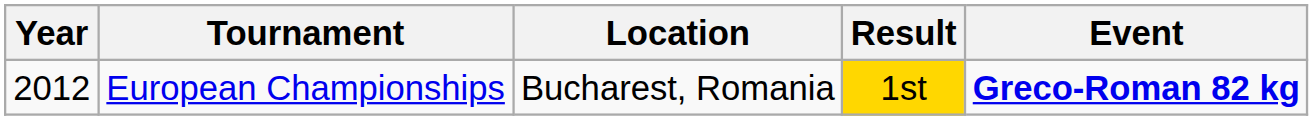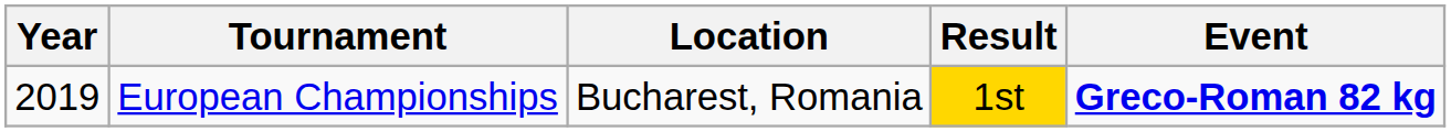European Championships | Year: 2012 -> 2019
